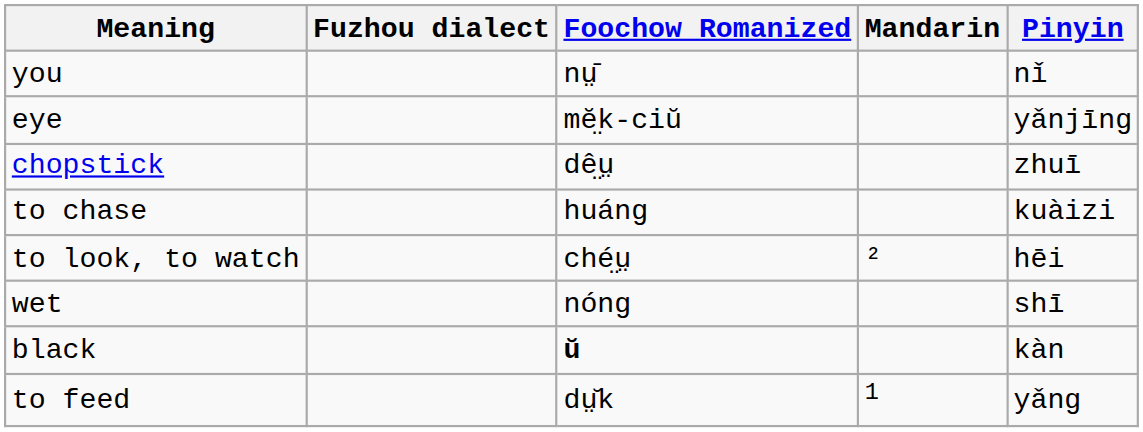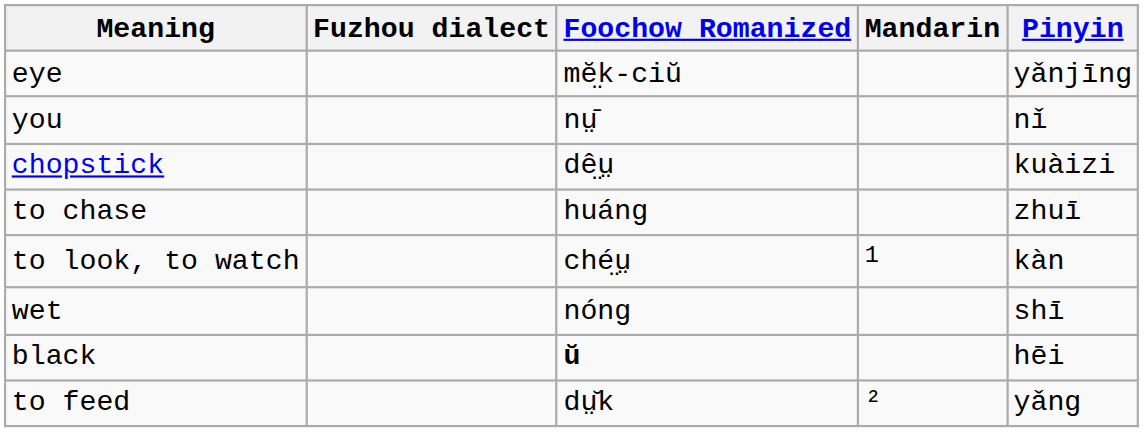rows swapped: eye <-> you
chopstick | Pinyin: zhuī -> kuàizi
to chase | Pinyin: kuàizi -> zhuī
to look, to watch | Mandarin: ² -> 1
to look, to watch | Pinyin: hēi -> kàn
black | Pinyin: kàn -> hēi
to feed | Mandarin: 1 -> ²
